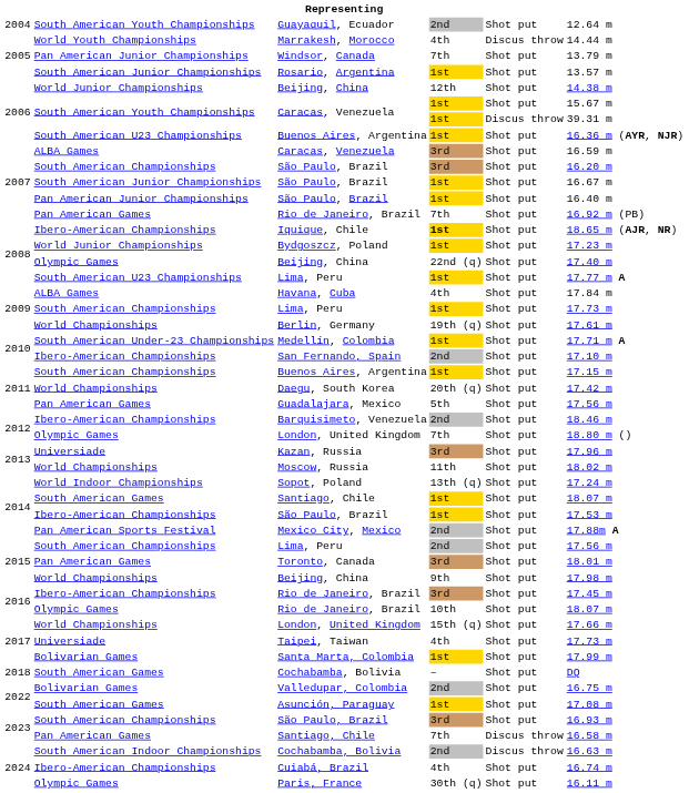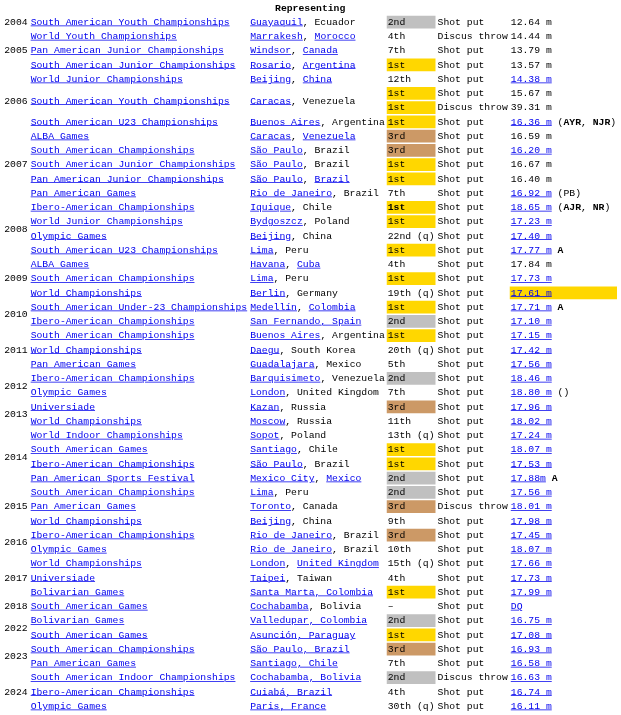Berlin, Germany | column 6: no background -> gold background
Toronto, Canada | column 5: Shot put -> Discus throw
Pan American Games / Santiago, Chile | column 5: Discus throw -> Shot put
